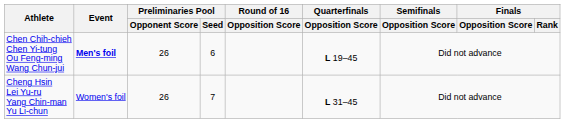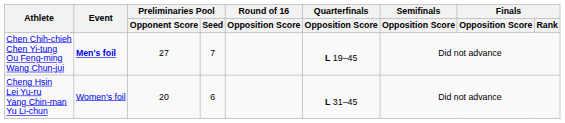Chen Chih-chieh Chen Yi-tung Ou Feng-ming Wang Chun-jui | Preliminaries Pool / Opponent Score: 26 -> 27
Chen Chih-chieh Chen Yi-tung Ou Feng-ming Wang Chun-jui | Preliminaries Pool / Seed: 6 -> 7
Cheng Hsin Lei Yu-ru Yang Chin-man Yu Li-chun | Preliminaries Pool / Opponent Score: 26 -> 20
Cheng Hsin Lei Yu-ru Yang Chin-man Yu Li-chun | Preliminaries Pool / Seed: 7 -> 6
